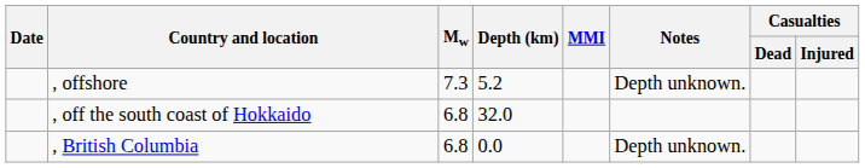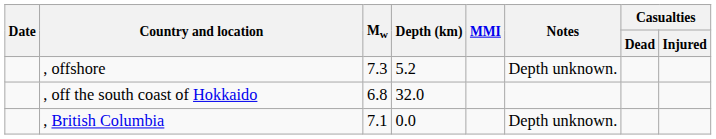, British Columbia | Mw: 6.8 -> 7.1
